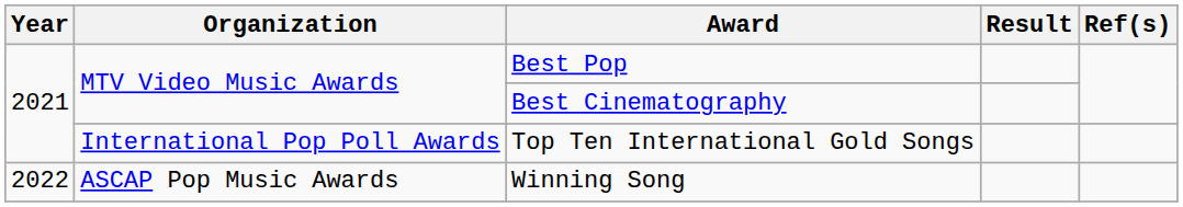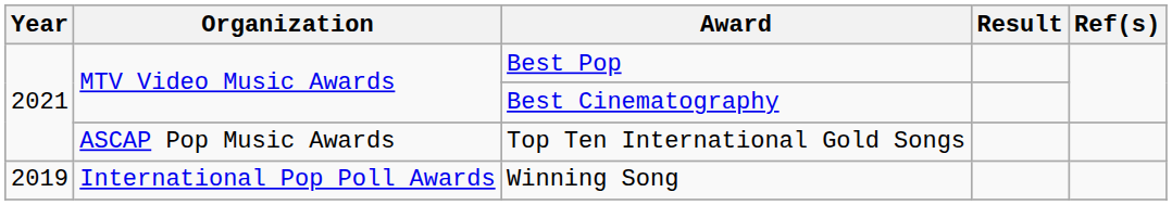Top Ten International Gold Songs | Organization: International Pop Poll Awards -> ASCAP Pop Music Awards
Winning Song | Year: 2022 -> 2019
Winning Song | Organization: ASCAP Pop Music Awards -> International Pop Poll Awards
